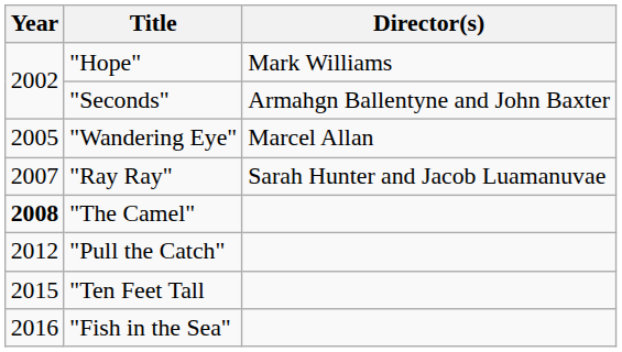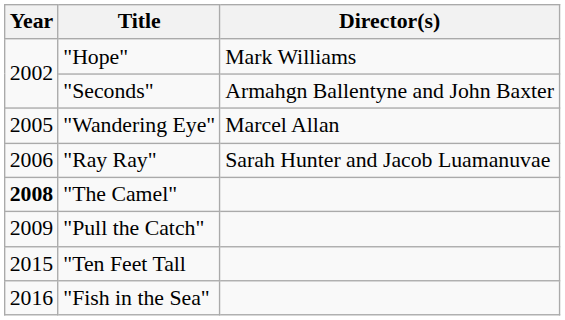"Ray Ray" | Year: 2007 -> 2006
"Pull the Catch" | Year: 2012 -> 2009
